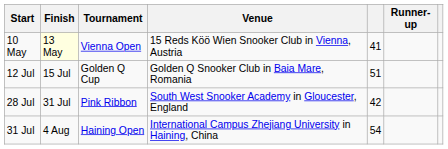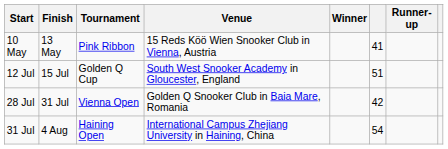+ column: Winner
10 May | Finish: lightyellow background -> no background
10 May | Tournament: Vienna Open -> Pink Ribbon
12 Jul | Venue: Golden Q Snooker Club in Baia Mare, Romania -> South West Snooker Academy in Gloucester, England
28 Jul | Tournament: Pink Ribbon -> Vienna Open
28 Jul | Venue: South West Snooker Academy in Gloucester, England -> Golden Q Snooker Club in Baia Mare, Romania
